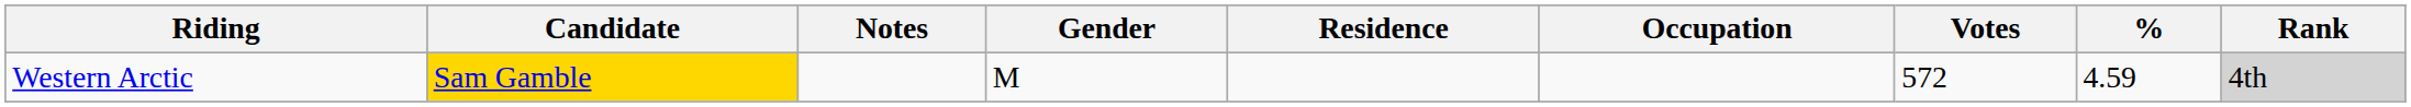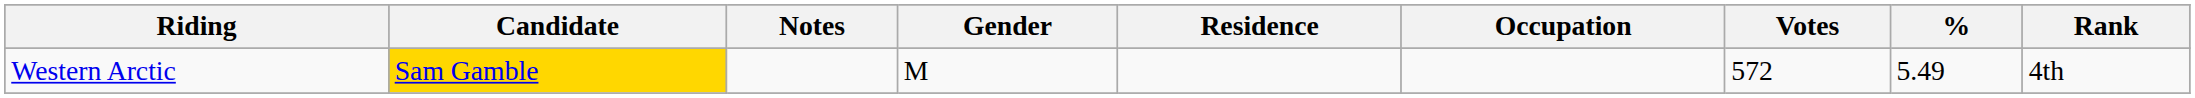Western Arctic | %: 4.59 -> 5.49
Western Arctic | Rank: lightgrey background -> no background
